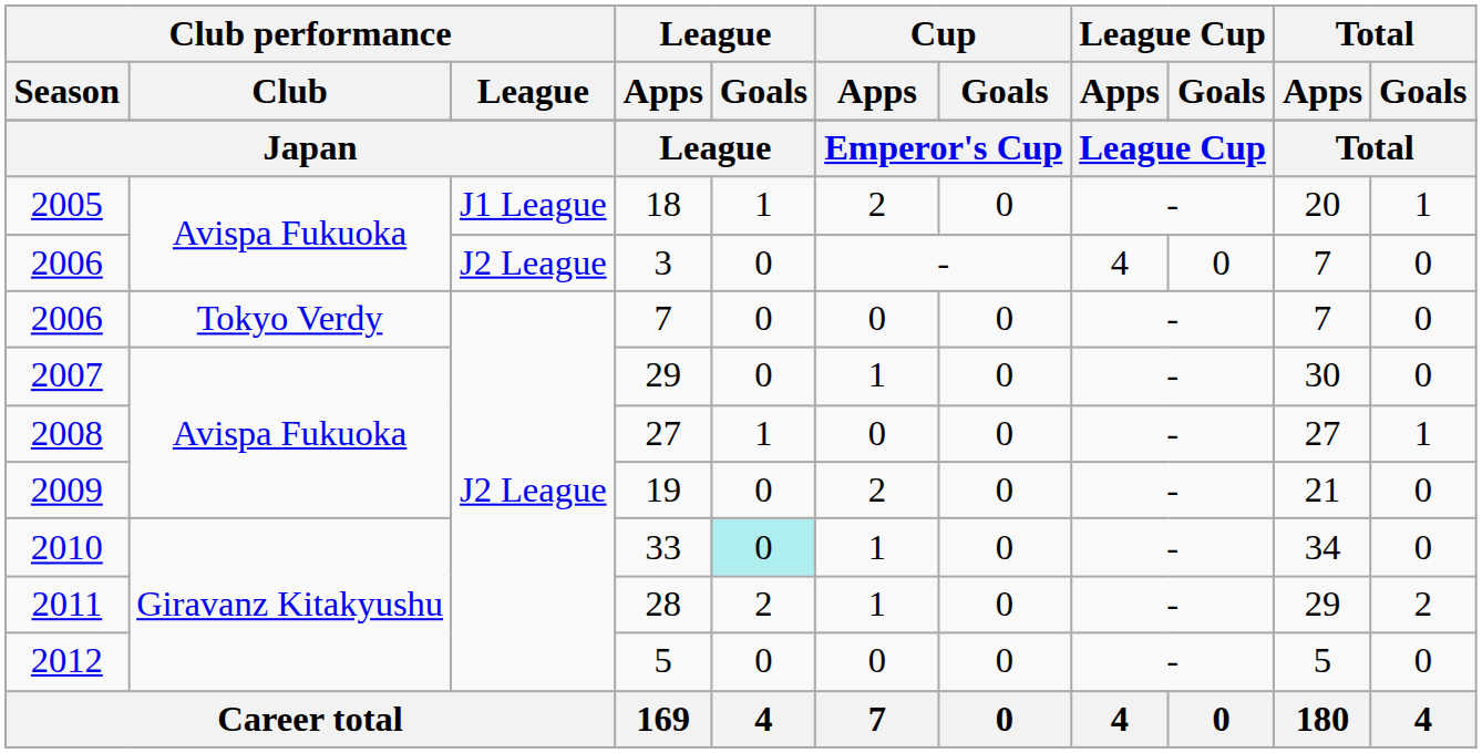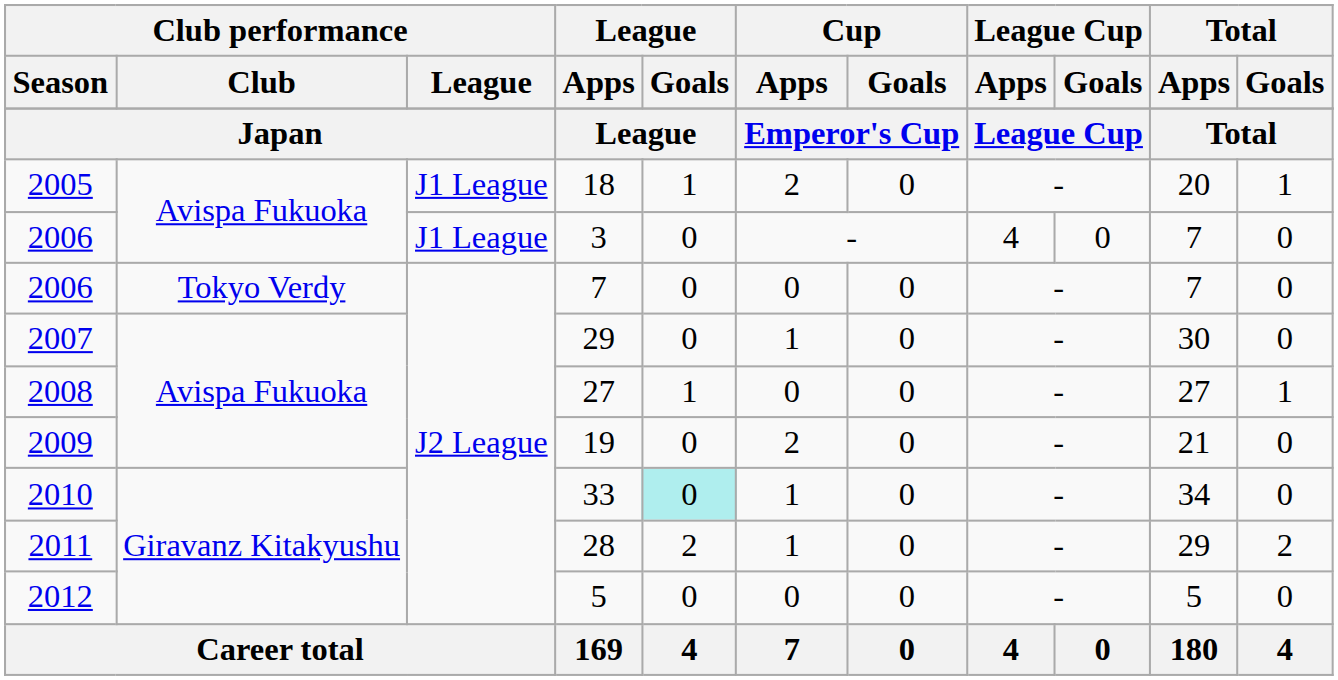3 | Club performance / League: J2 League -> J1 League
